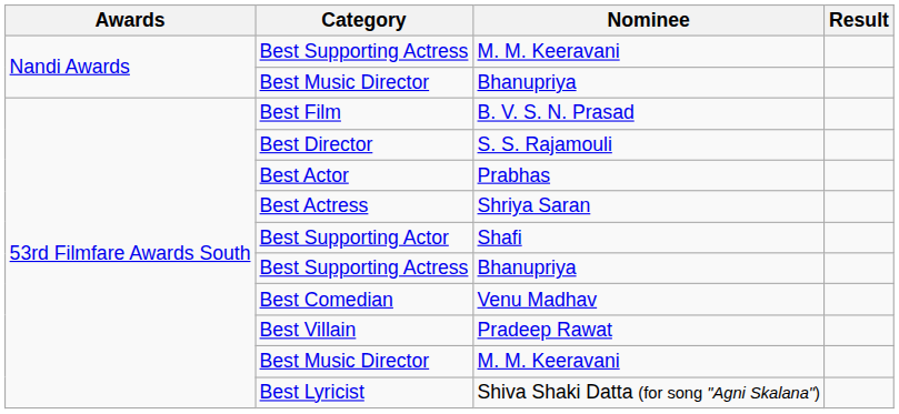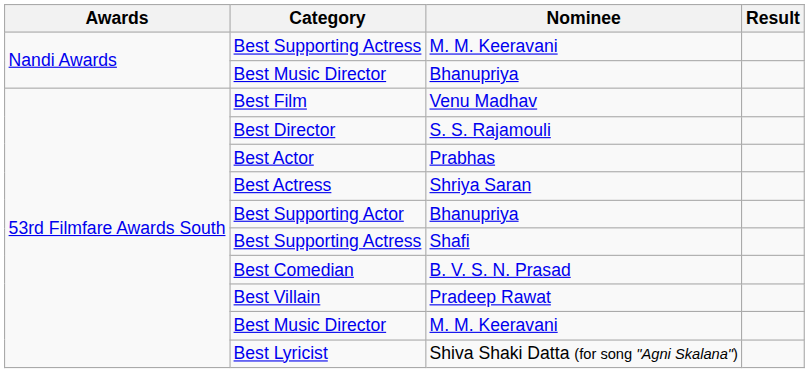Best Film | Nominee: B. V. S. N. Prasad -> Venu Madhav
Best Supporting Actor | Nominee: Shafi -> Bhanupriya
53rd Filmfare Awards South / Best Supporting Actress | Nominee: Bhanupriya -> Shafi
Best Comedian | Nominee: Venu Madhav -> B. V. S. N. Prasad
